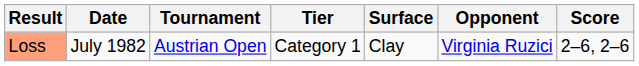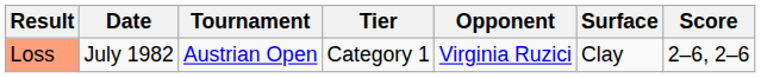columns swapped: Surface <-> Opponent
